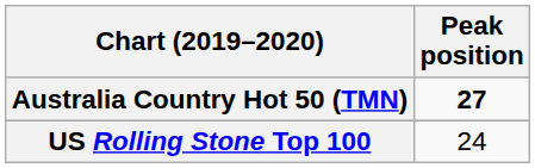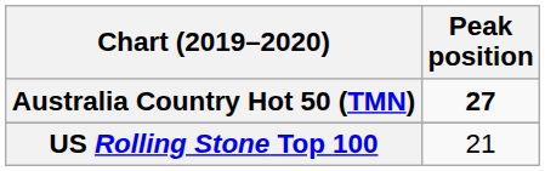US Rolling Stone Top 100 | Peak position: 24 -> 21
